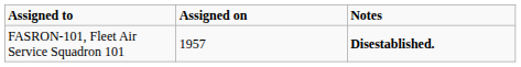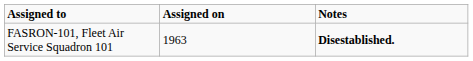FASRON-101, Fleet Air Service Squadron 101 | Assigned on: 1957 -> 1963
